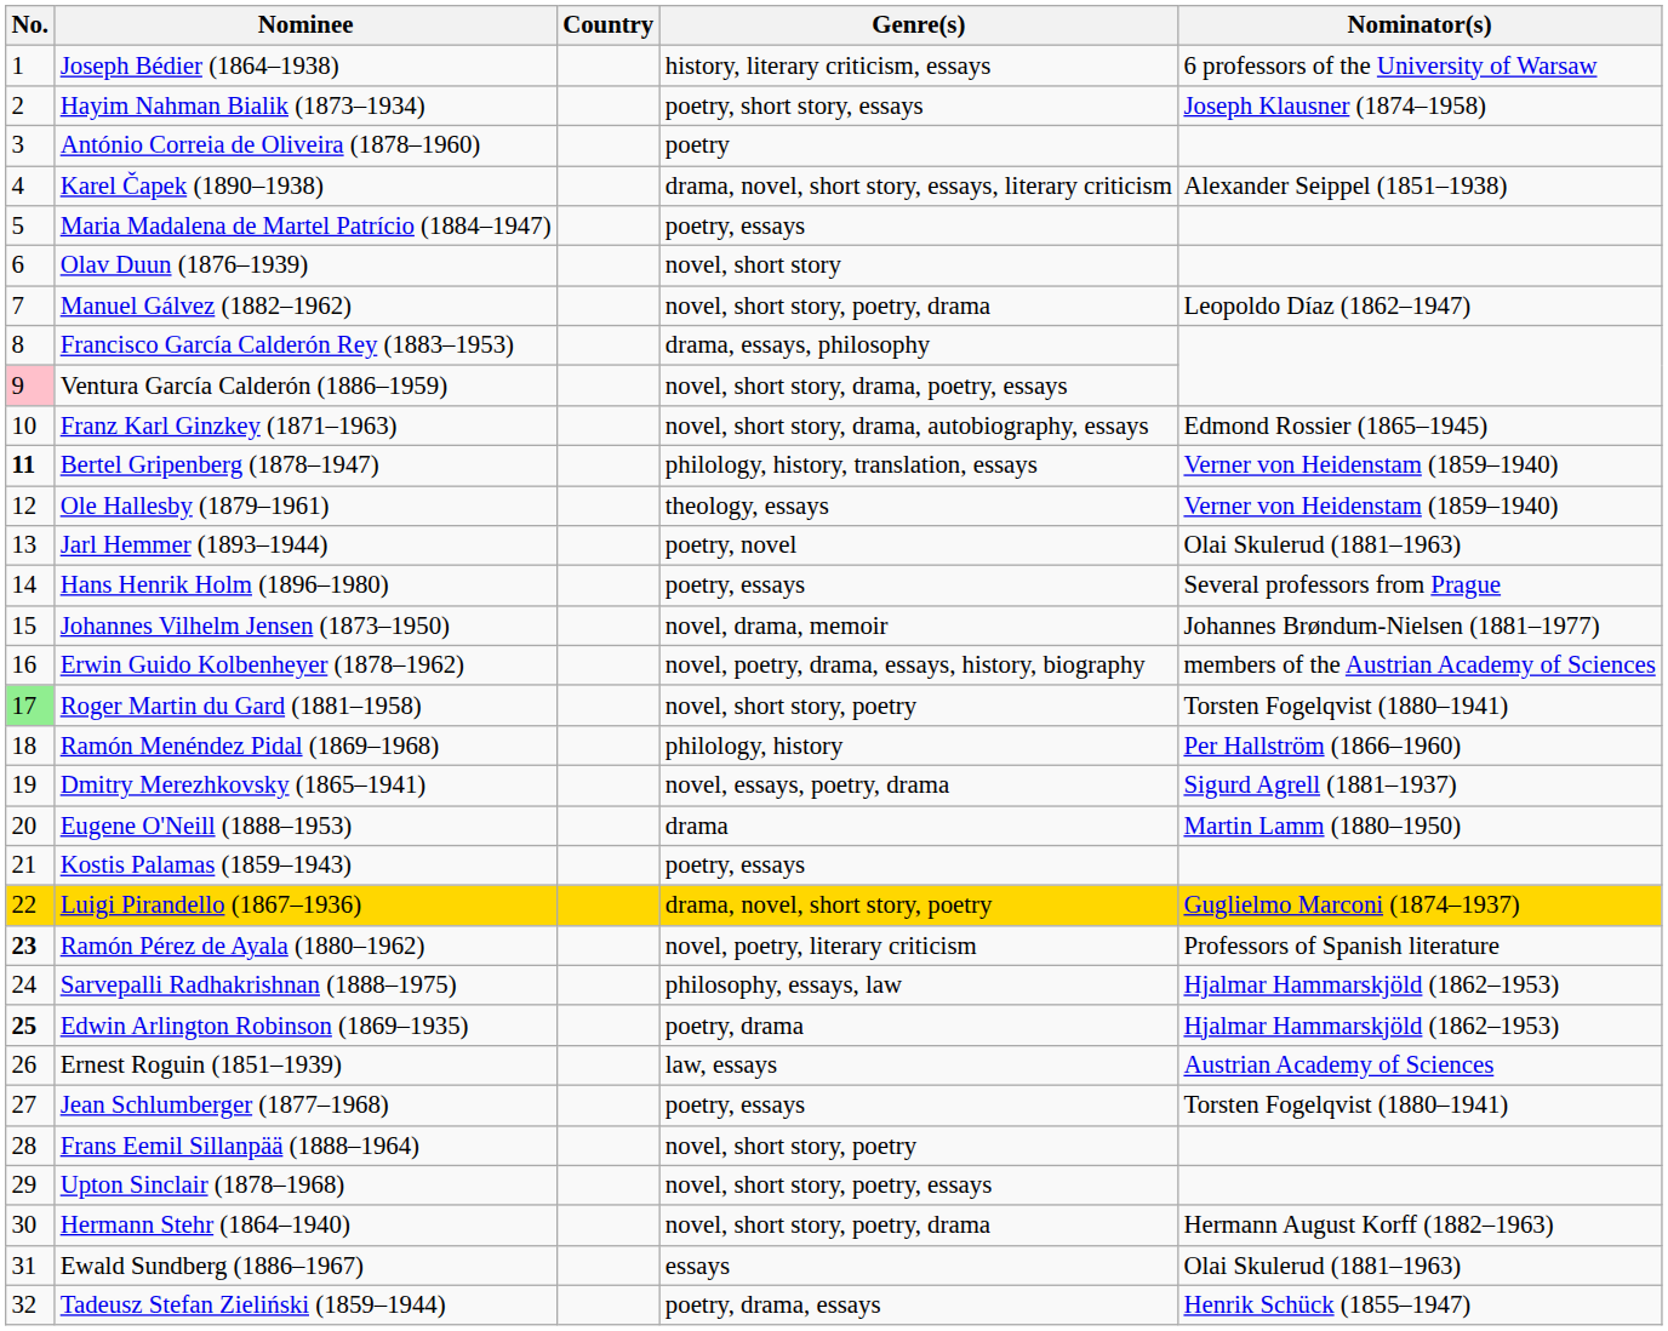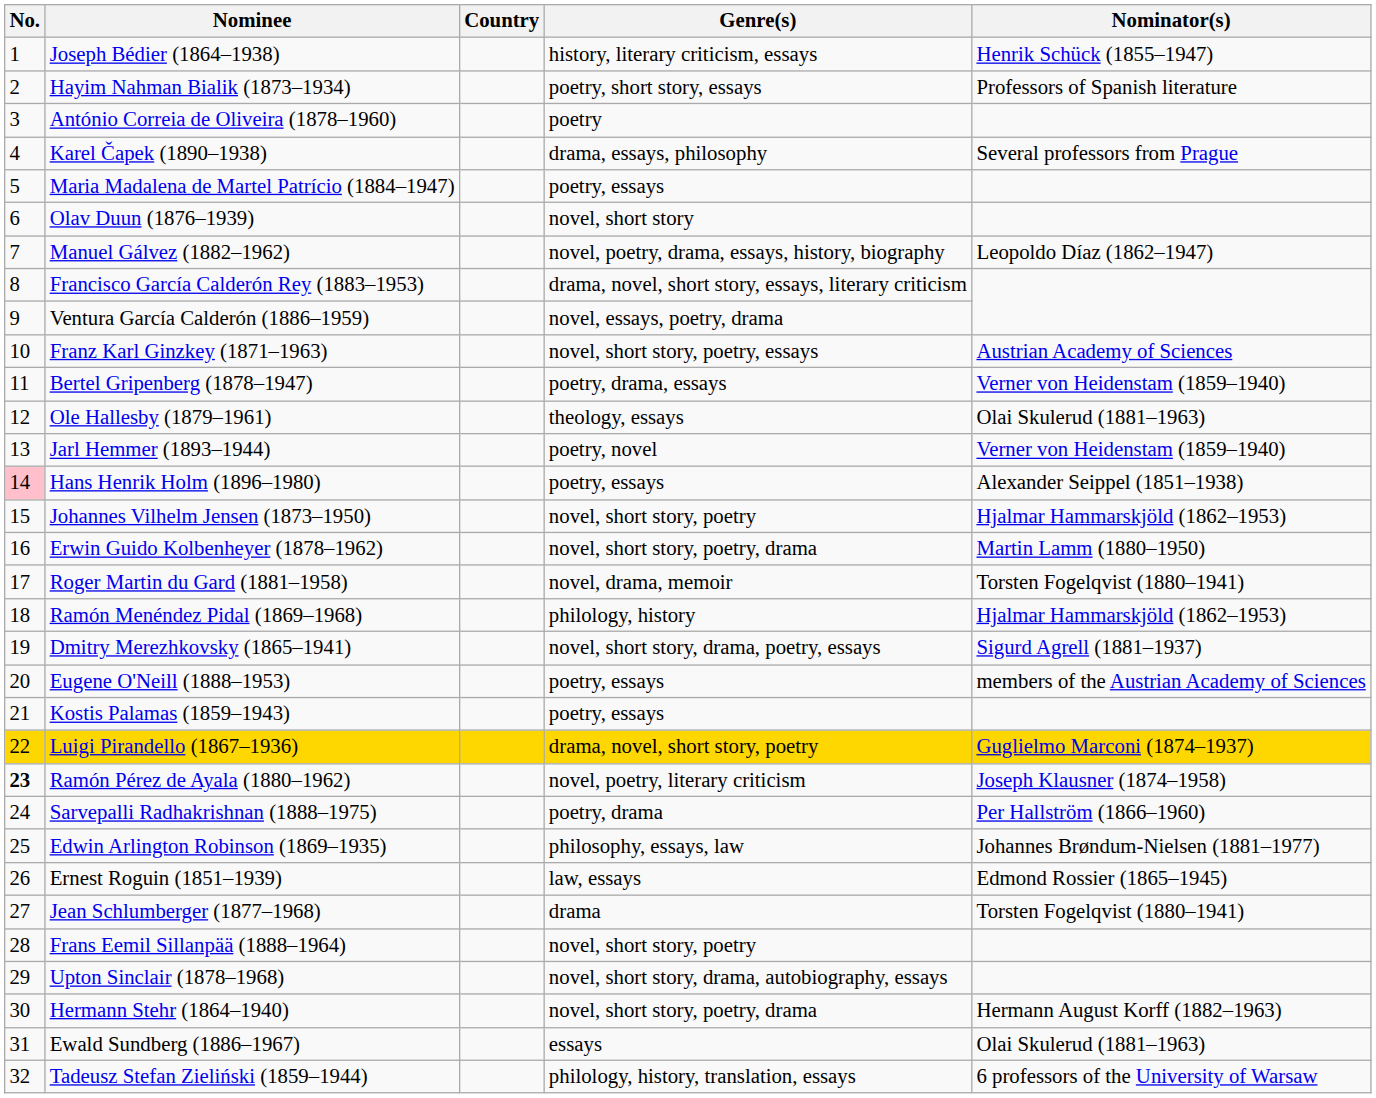Joseph Bédier (1864–1938) | Nominator(s): 6 professors of the University of Warsaw -> Henrik Schück (1855–1947)
Hayim Nahman Bialik (1873–1934) | Nominator(s): Joseph Klausner (1874–1958) -> Professors of Spanish literature
Karel Čapek (1890–1938) | Genre(s): drama, novel, short story, essays, literary criticism -> drama, essays, philosophy
Karel Čapek (1890–1938) | Nominator(s): Alexander Seippel (1851–1938) -> Several professors from Prague
Manuel Gálvez (1882–1962) | Genre(s): novel, short story, poetry, drama -> novel, poetry, drama, essays, history, biography
Francisco García Calderón Rey (1883–1953) | Genre(s): drama, essays, philosophy -> drama, novel, short story, essays, literary criticism
Ventura García Calderón (1886–1959) | No.: pink background -> no background
Ventura García Calderón (1886–1959) | Genre(s): novel, short story, drama, poetry, essays -> novel, essays, poetry, drama
Franz Karl Ginzkey (1871–1963) | Genre(s): novel, short story, drama, autobiography, essays -> novel, short story, poetry, essays
Franz Karl Ginzkey (1871–1963) | Nominator(s): Edmond Rossier (1865–1945) -> Austrian Academy of Sciences
Bertel Gripenberg (1878–1947) | No.: bold -> normal
Bertel Gripenberg (1878–1947) | Genre(s): philology, history, translation, essays -> poetry, drama, essays
Ole Hallesby (1879–1961) | Nominator(s): Verner von Heidenstam (1859–1940) -> Olai Skulerud (1881–1963)
Jarl Hemmer (1893–1944) | Nominator(s): Olai Skulerud (1881–1963) -> Verner von Heidenstam (1859–1940)
Hans Henrik Holm (1896–1980) | No.: no background -> pink background
Hans Henrik Holm (1896–1980) | Nominator(s): Several professors from Prague -> Alexander Seippel (1851–1938)
Johannes Vilhelm Jensen (1873–1950) | Genre(s): novel, drama, memoir -> novel, short story, poetry
Johannes Vilhelm Jensen (1873–1950) | Nominator(s): Johannes Brøndum-Nielsen (1881–1977) -> Hjalmar Hammarskjöld (1862–1953)
Erwin Guido Kolbenheyer (1878–1962) | Genre(s): novel, poetry, drama, essays, history, biography -> novel, short story, poetry, drama
Erwin Guido Kolbenheyer (1878–1962) | Nominator(s): members of the Austrian Academy of Sciences -> Martin Lamm (1880–1950)
Roger Martin du Gard (1881–1958) | No.: lightgreen background -> no background
Roger Martin du Gard (1881–1958) | Genre(s): novel, short story, poetry -> novel, drama, memoir
Ramón Menéndez Pidal (1869–1968) | Nominator(s): Per Hallström (1866–1960) -> Hjalmar Hammarskjöld (1862–1953)
Dmitry Merezhkovsky (1865–1941) | Genre(s): novel, essays, poetry, drama -> novel, short story, drama, poetry, essays
Eugene O'Neill (1888–1953) | Genre(s): drama -> poetry, essays
Eugene O'Neill (1888–1953) | Nominator(s): Martin Lamm (1880–1950) -> members of the Austrian Academy of Sciences
Ramón Pérez de Ayala (1880–1962) | Nominator(s): Professors of Spanish literature -> Joseph Klausner (1874–1958)
Sarvepalli Radhakrishnan (1888–1975) | Genre(s): philosophy, essays, law -> poetry, drama
Sarvepalli Radhakrishnan (1888–1975) | Nominator(s): Hjalmar Hammarskjöld (1862–1953) -> Per Hallström (1866–1960)
Edwin Arlington Robinson (1869–1935) | No.: bold -> normal
Edwin Arlington Robinson (1869–1935) | Genre(s): poetry, drama -> philosophy, essays, law
Edwin Arlington Robinson (1869–1935) | Nominator(s): Hjalmar Hammarskjöld (1862–1953) -> Johannes Brøndum-Nielsen (1881–1977)
Ernest Roguin (1851–1939) | Nominator(s): Austrian Academy of Sciences -> Edmond Rossier (1865–1945)
Jean Schlumberger (1877–1968) | Genre(s): poetry, essays -> drama
Upton Sinclair (1878–1968) | Genre(s): novel, short story, poetry, essays -> novel, short story, drama, autobiography, essays
Tadeusz Stefan Zieliński (1859–1944) | Genre(s): poetry, drama, essays -> philology, history, translation, essays
Tadeusz Stefan Zieliński (1859–1944) | Nominator(s): Henrik Schück (1855–1947) -> 6 professors of the University of Warsaw
